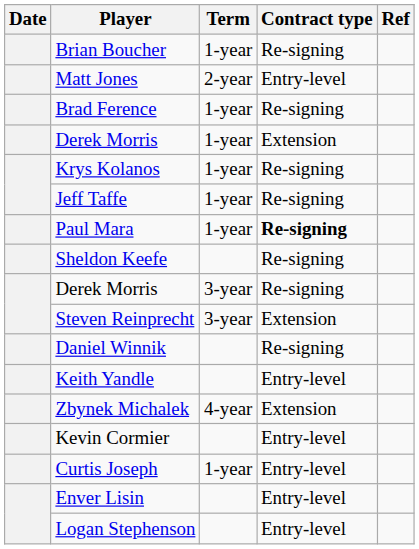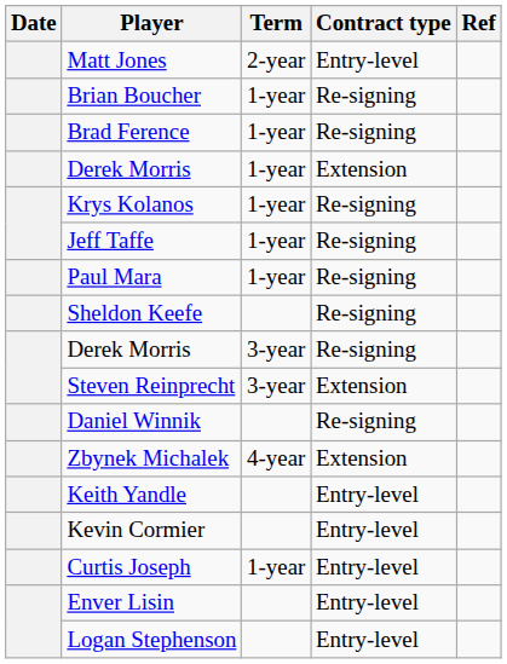rows swapped: Brian Boucher <-> Matt Jones
Paul Mara | Contract type: bold -> normal
rows swapped: Zbynek Michalek <-> Keith Yandle
